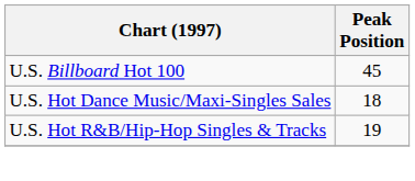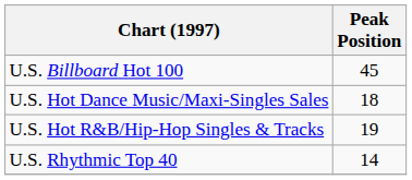+ row: U.S. Rhythmic Top 40 | 14
